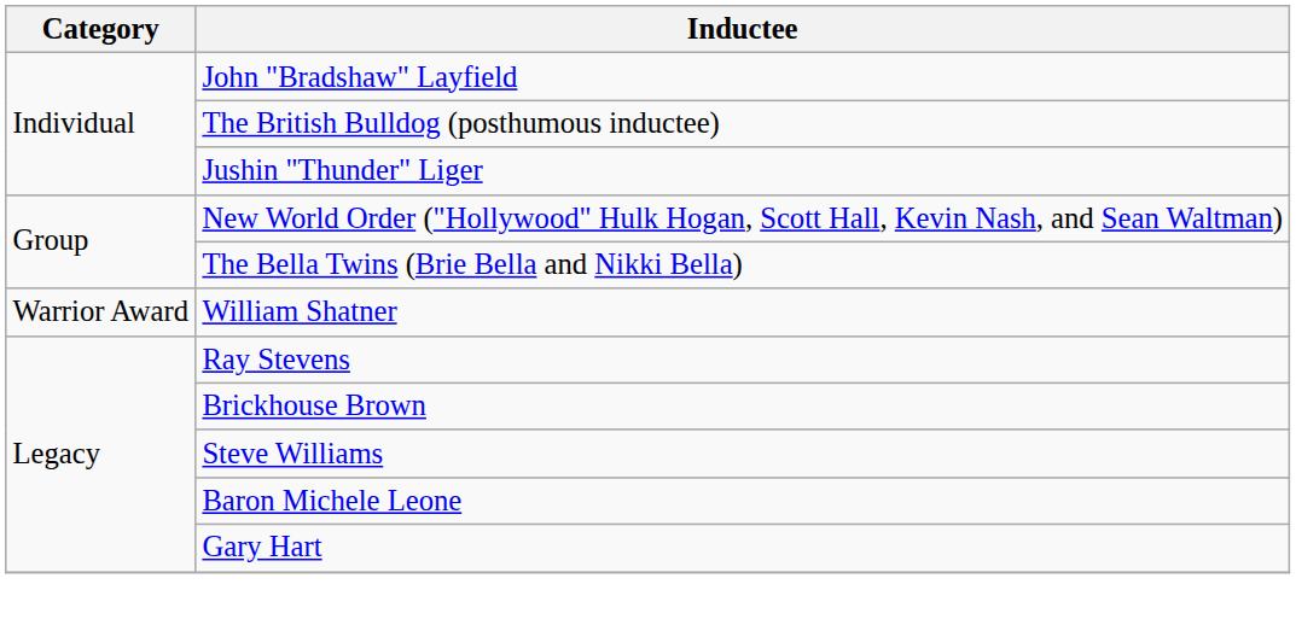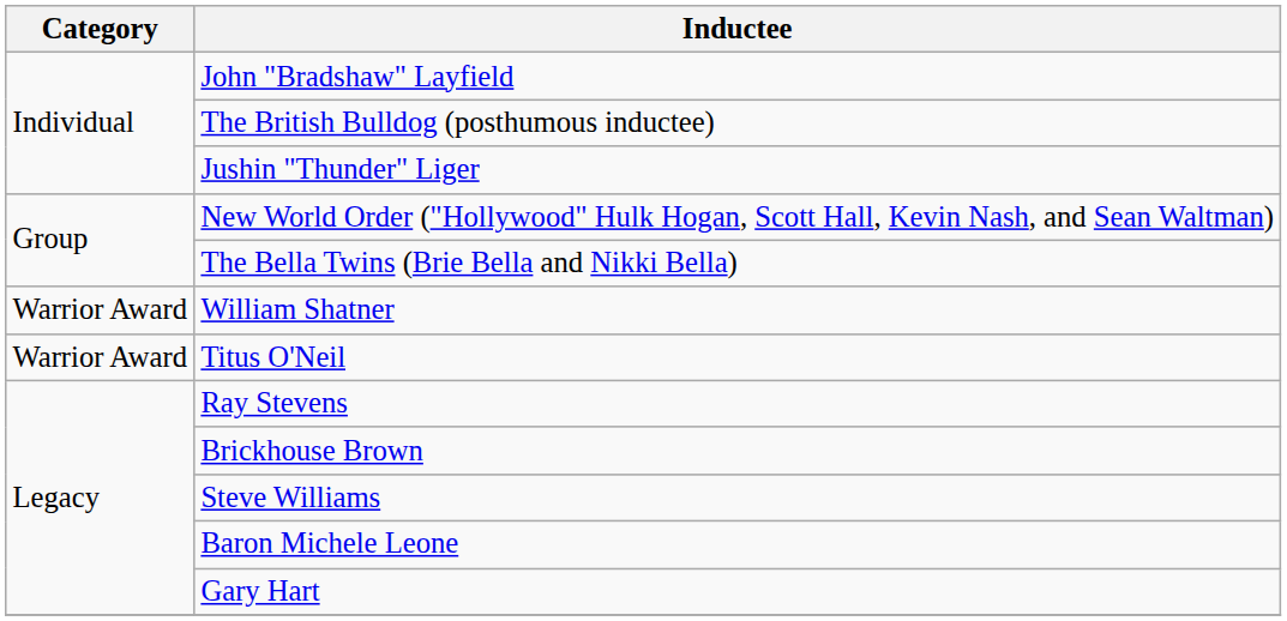+ row: Warrior Award | Titus O'Neil
